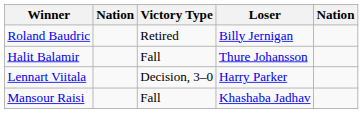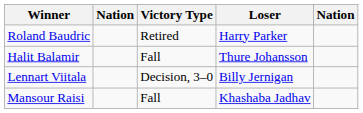Roland Baudric | Loser: Billy Jernigan -> Harry Parker
Lennart Viitala | Loser: Harry Parker -> Billy Jernigan
